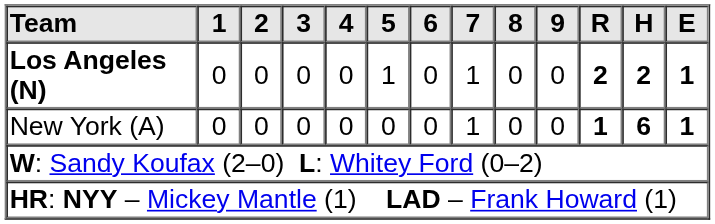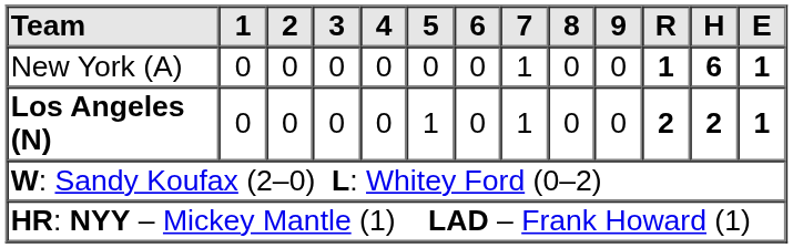rows swapped: New York (A) <-> Los Angeles (N)
